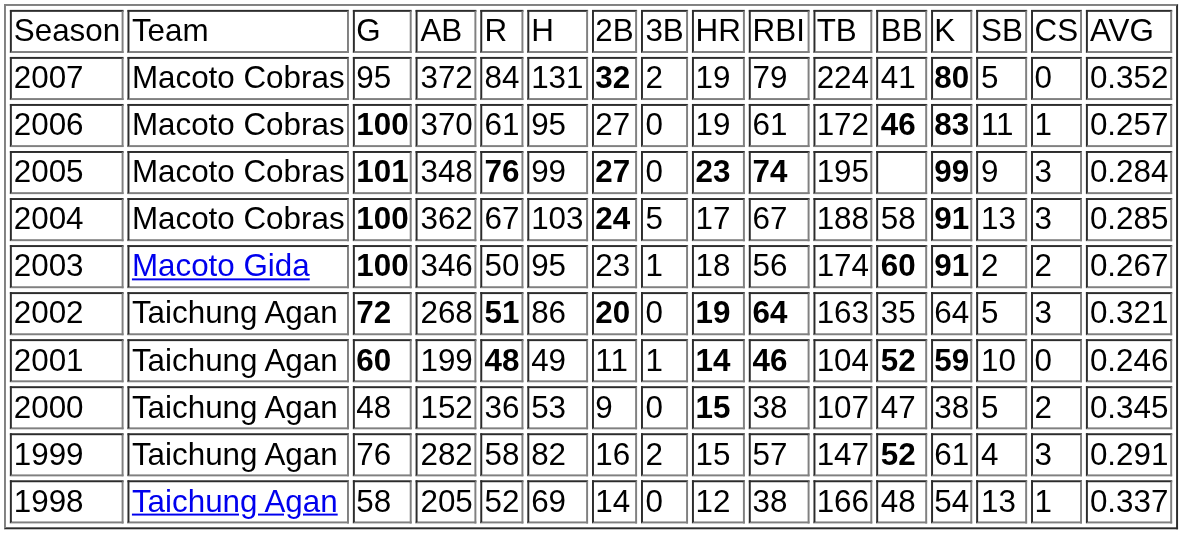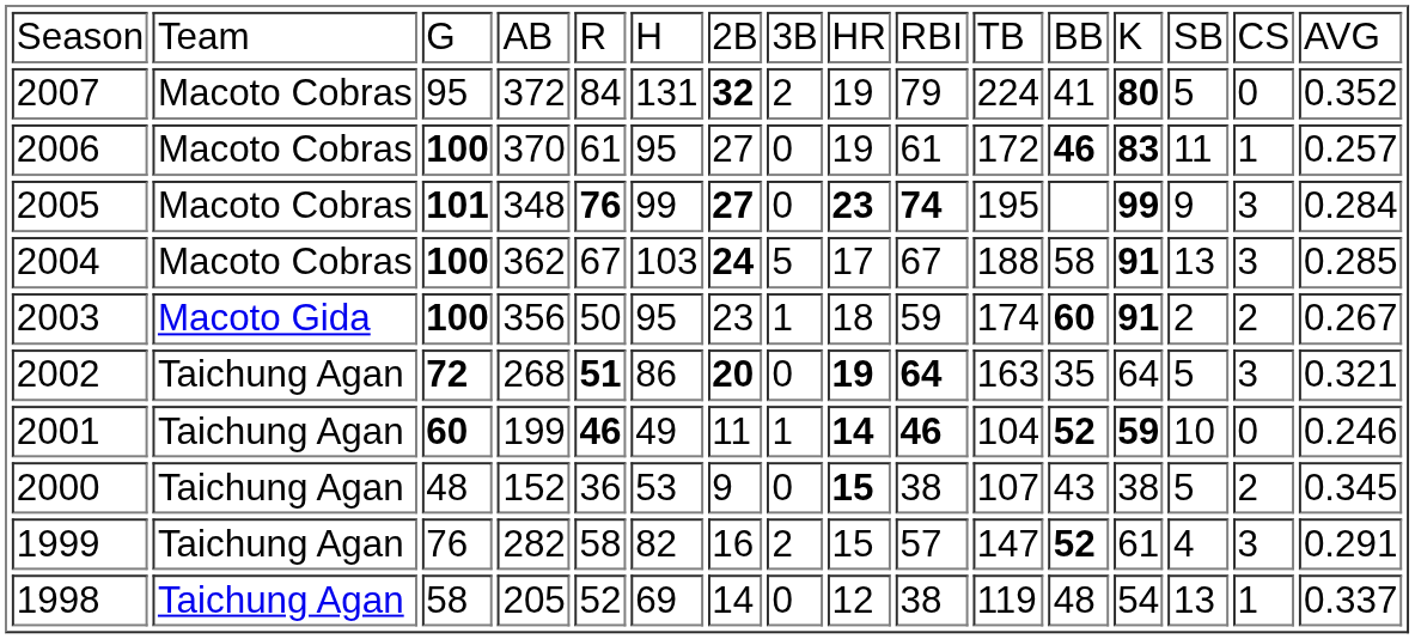2003 | column 4: 346 -> 356
2003 | column 10: 56 -> 59
2001 | column 5: 48 -> 46
2000 | column 12: 47 -> 43
1998 | column 11: 166 -> 119
